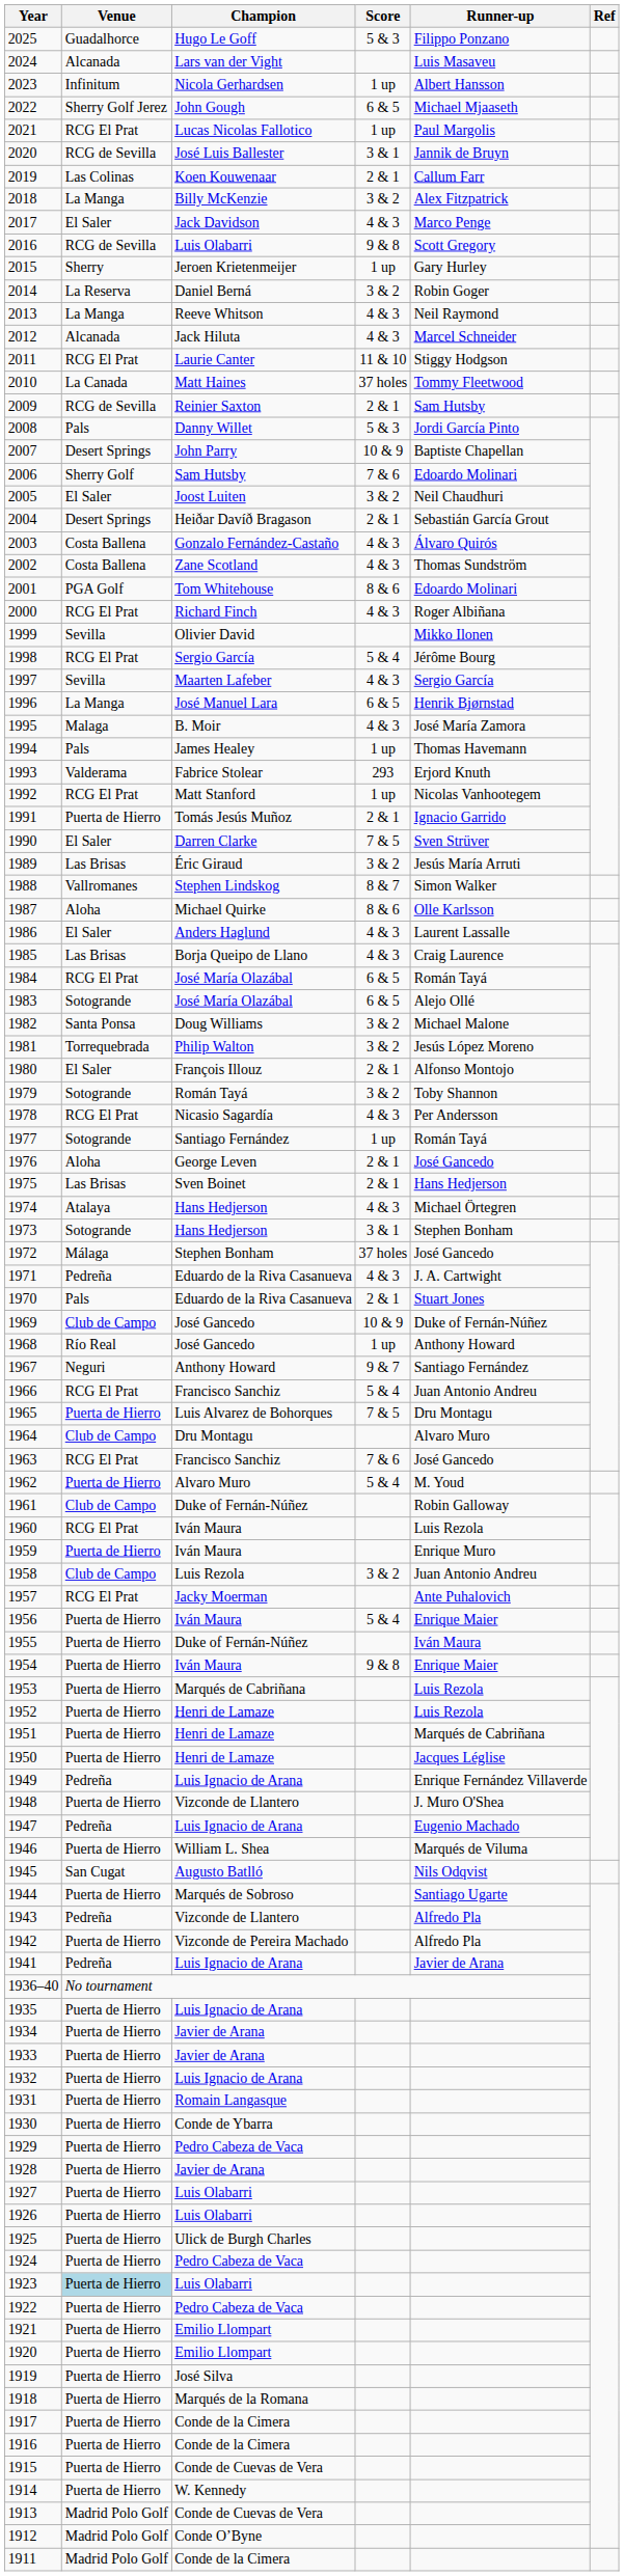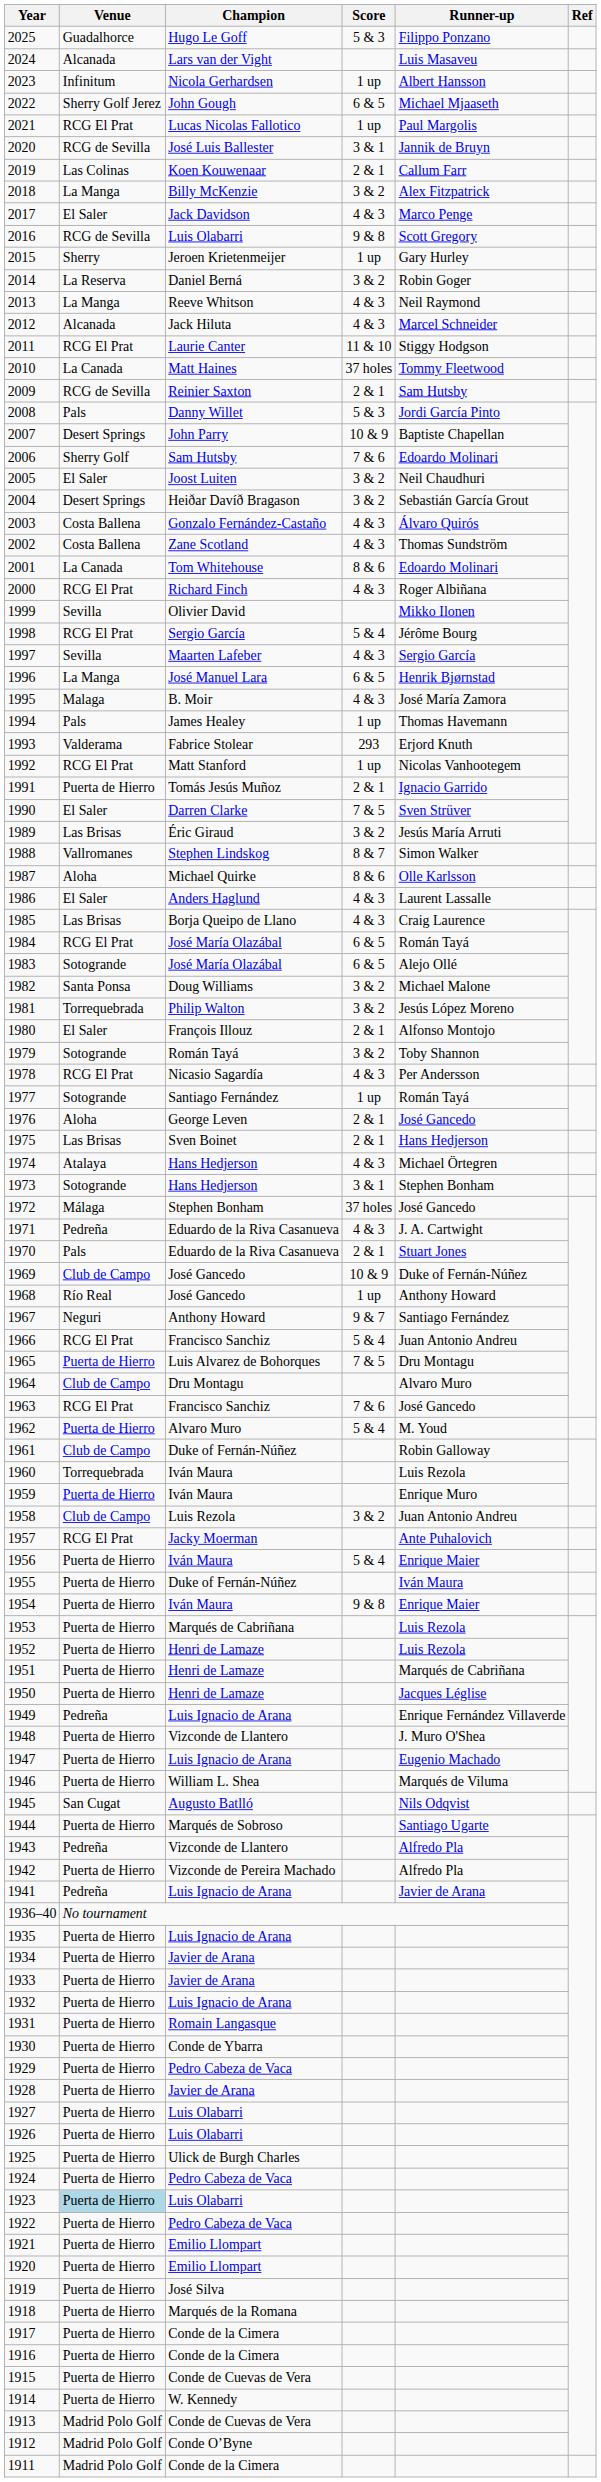2004 | Score: 2 & 1 -> 3 & 2
2001 | Venue: PGA Golf -> La Canada
1960 | Venue: RCG El Prat -> Torrequebrada
1947 | Venue: Pedreña -> Puerta de Hierro
